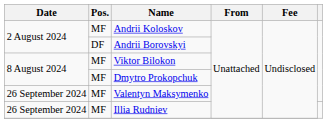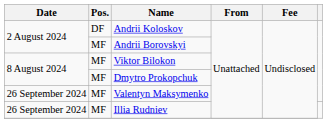Andrii Koloskov | Pos.: MF -> DF
Andrii Borovskyi | Pos.: DF -> MF
